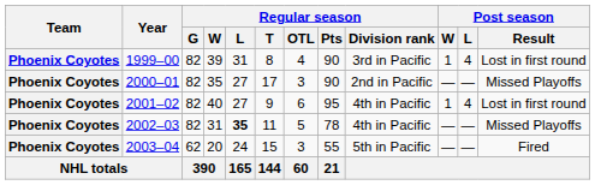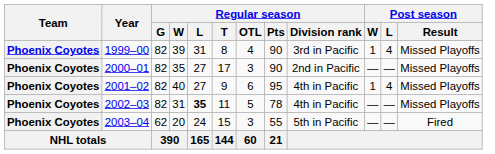1999–00 | Post season / Result: Lost in first round -> Missed Playoffs
2001–02 | Post season / Result: Lost in first round -> Missed Playoffs
